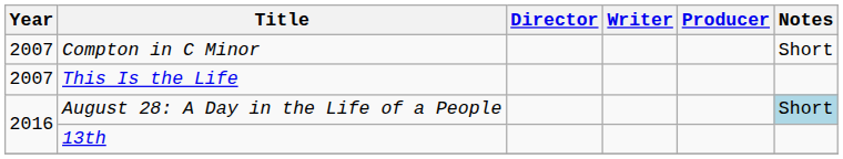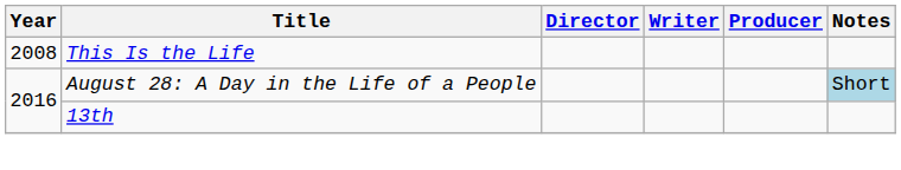- row: 2007 | Compton in C Minor | Short
This Is the Life | Year: 2007 -> 2008
